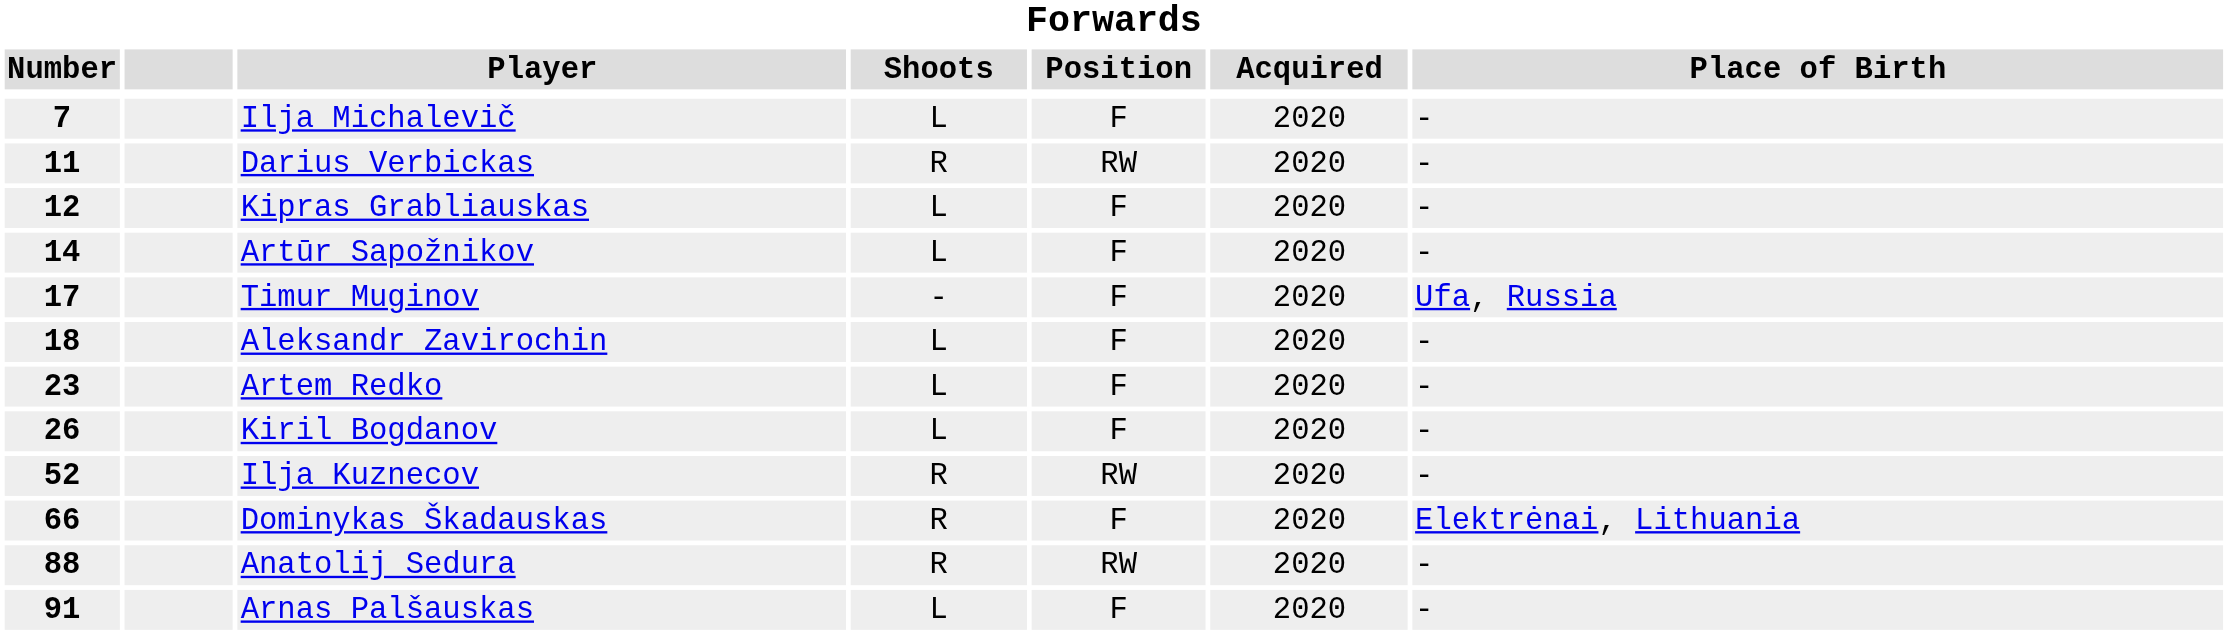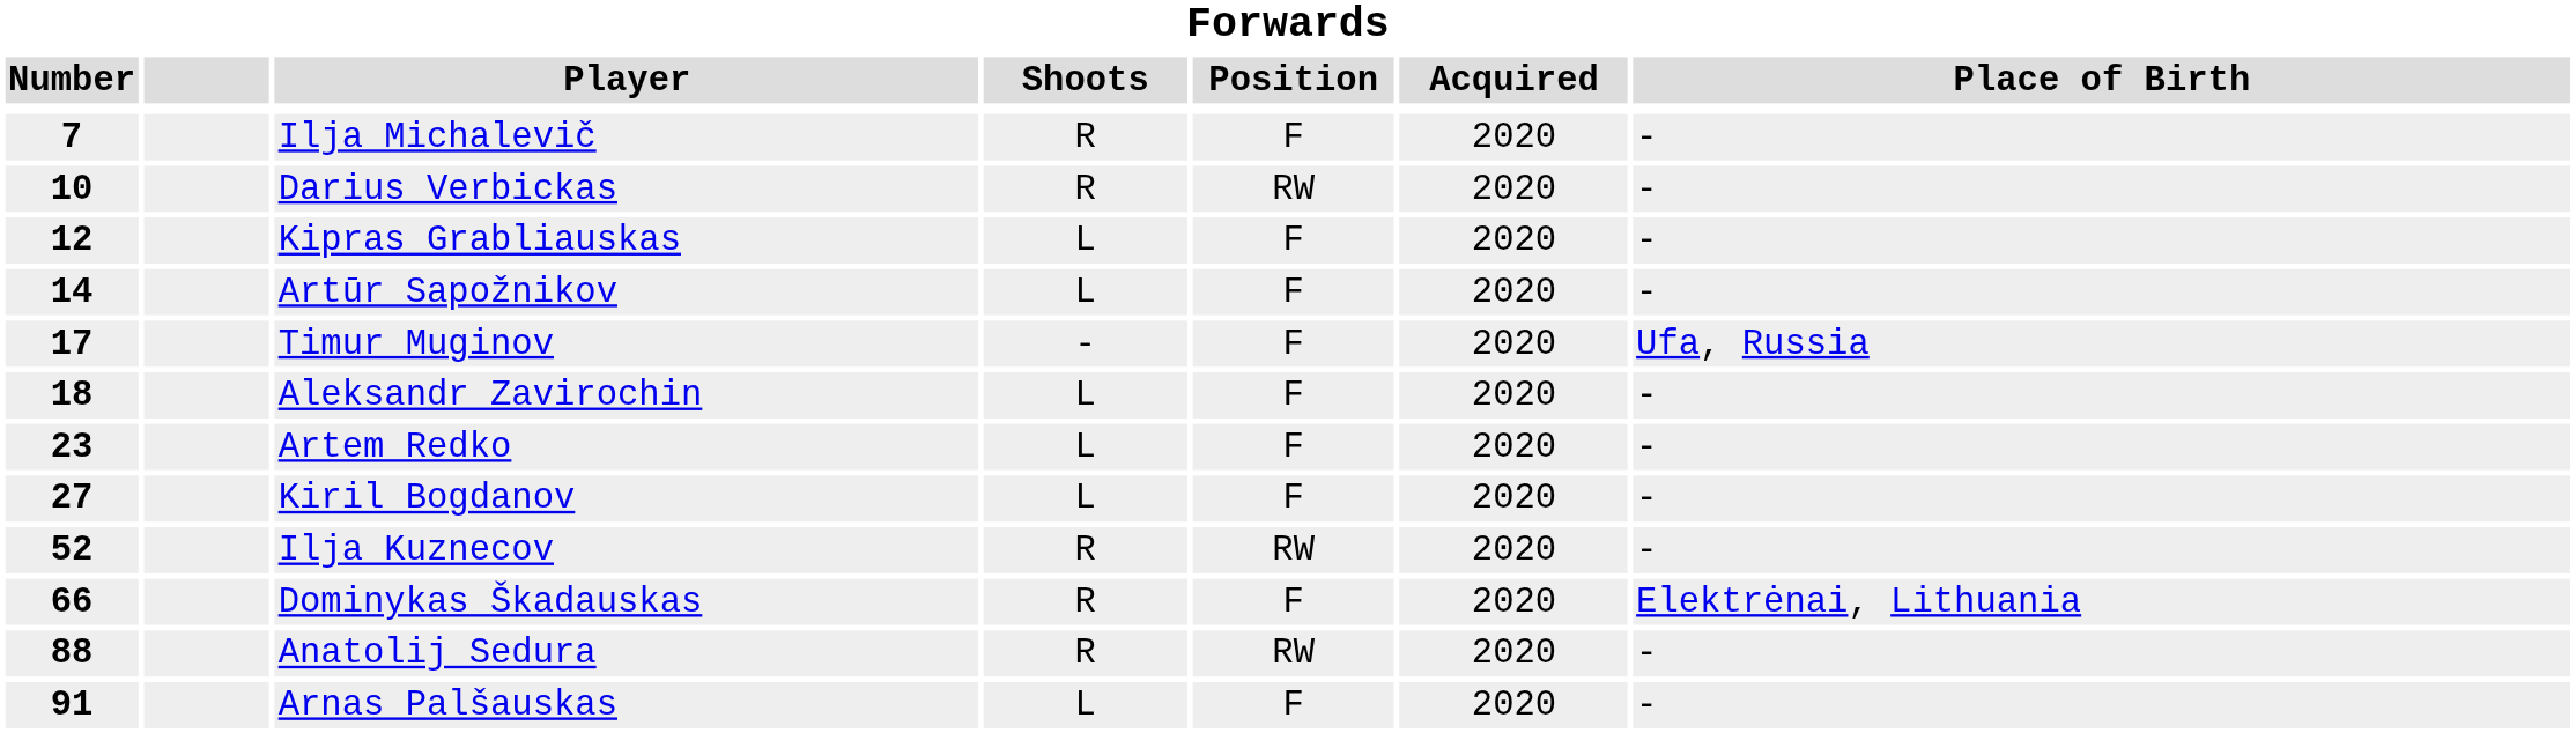Ilja Michalevič | Shoots: L -> R
Darius Verbickas | Number: 11 -> 10
Kiril Bogdanov | Number: 26 -> 27
